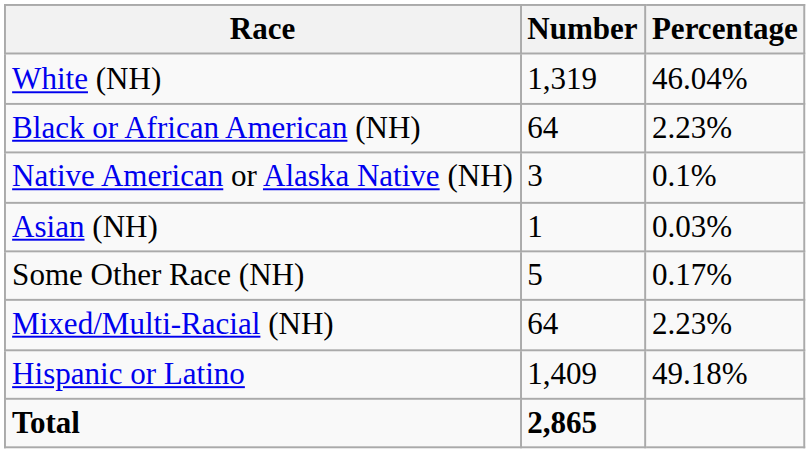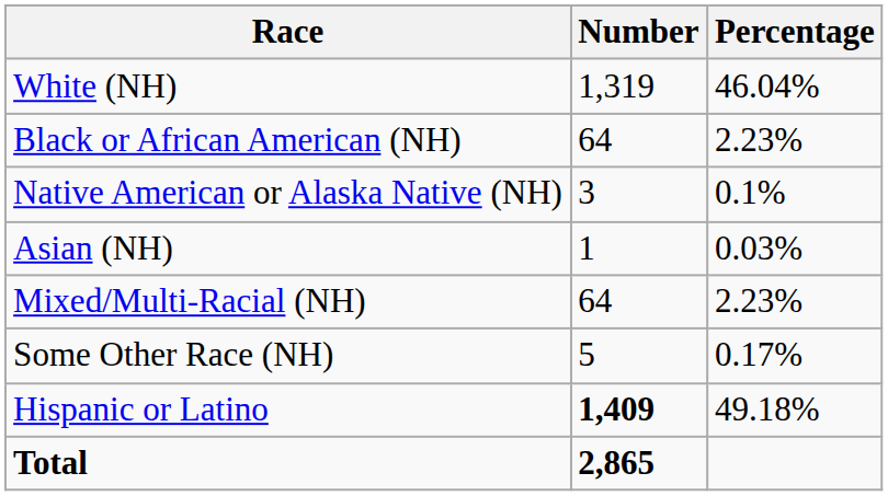rows swapped: Some Other Race (NH) <-> Mixed/Multi-Racial (NH)
Hispanic or Latino | Number: normal -> bold
